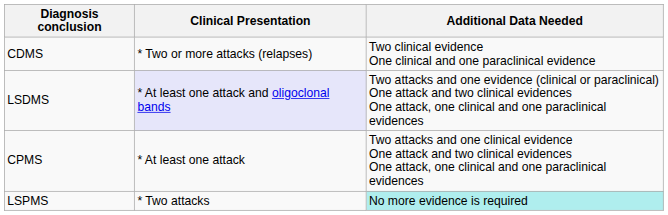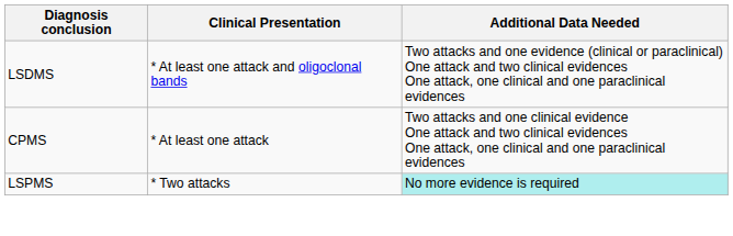- row: CDMS | * Two or more attacks (relapses) | Two clinical evidence One clinical and one paraclinical evidence
LSDMS | Clinical Presentation: lavender background -> no background
